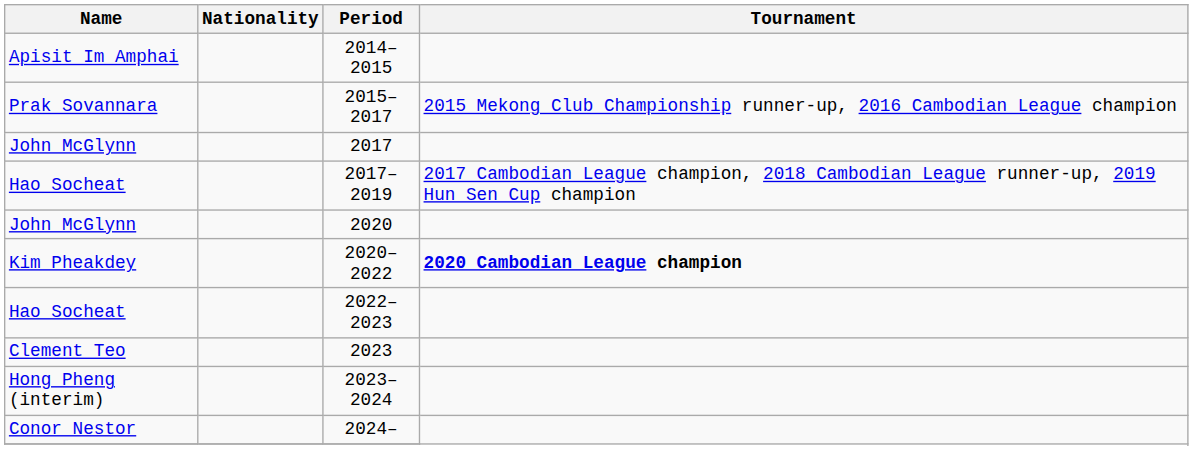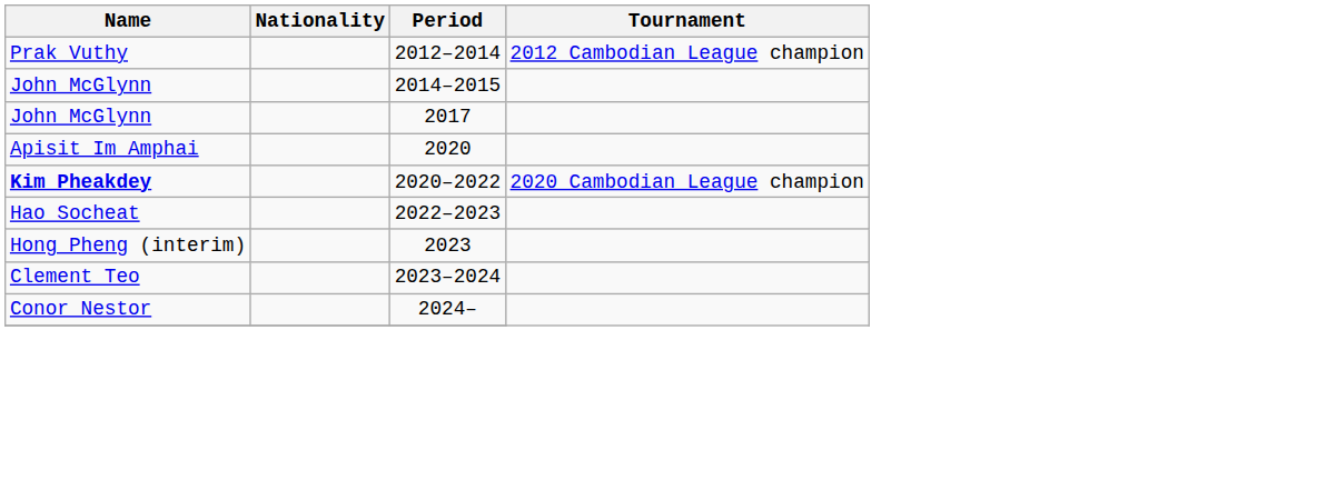+ row: Prak Vuthy | 2012–2014 | 2012 Cambodian League champion
2014–2015 | Name: Apisit Im Amphai -> John McGlynn
- row: Prak Sovannara | 2015–2017 | 2015 Mekong Club Championship runner-up, 2016 Cambodian League champion
- row: Hao Socheat | 2017–2019 | 2017 Cambodian League champion, 2018 Cambodian League runner-up, 2019 Hun Sen Cup champion
2020 | Name: John McGlynn -> Apisit Im Amphai
2020–2022 | Name: normal -> bold
2020–2022 | Tournament: bold -> normal
2023 | Name: Clement Teo -> Hong Pheng (interim)
2023–2024 | Name: Hong Pheng (interim) -> Clement Teo
